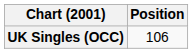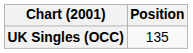UK Singles (OCC) | Position: 106 -> 135
